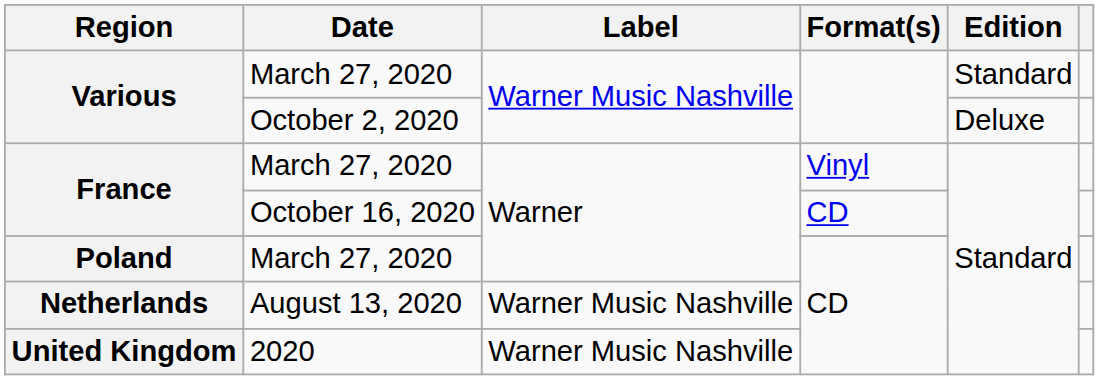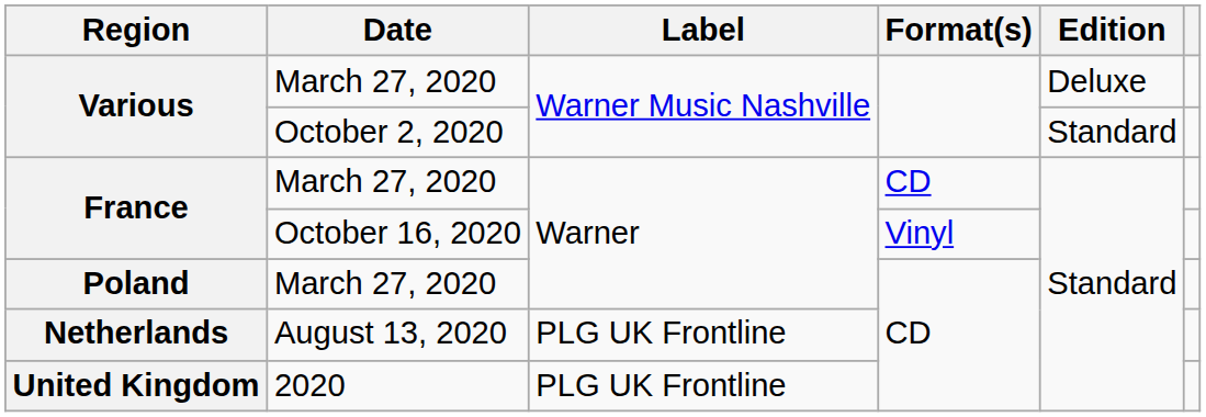Various / March 27, 2020 | Edition: Standard -> Deluxe
Various / October 2, 2020 | Edition: Deluxe -> Standard
France / March 27, 2020 | Format(s): Vinyl -> CD
France / October 16, 2020 | Format(s): CD -> Vinyl
Netherlands | Label: Warner Music Nashville -> PLG UK Frontline
United Kingdom | Label: Warner Music Nashville -> PLG UK Frontline
